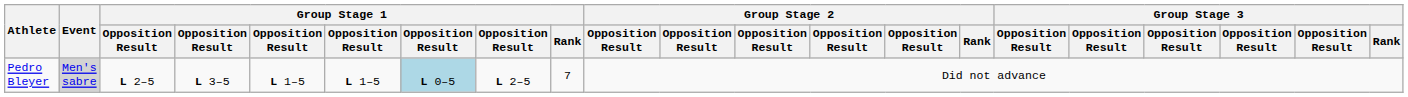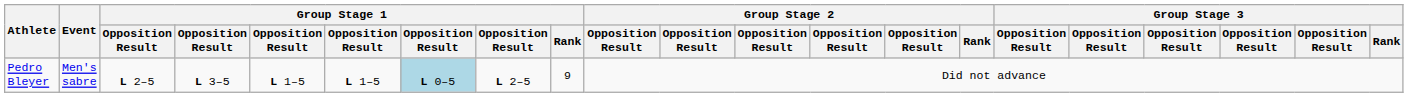Pedro Bleyer | Event: lightgrey background -> no background
Pedro Bleyer | Group Stage 1 / Rank: 7 -> 9
